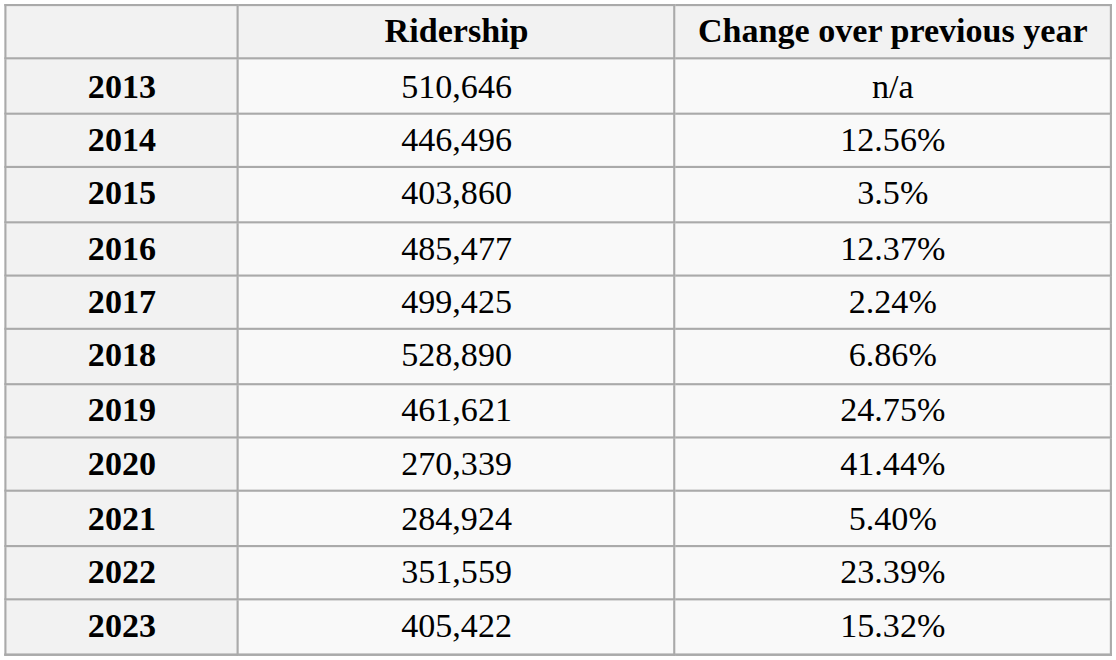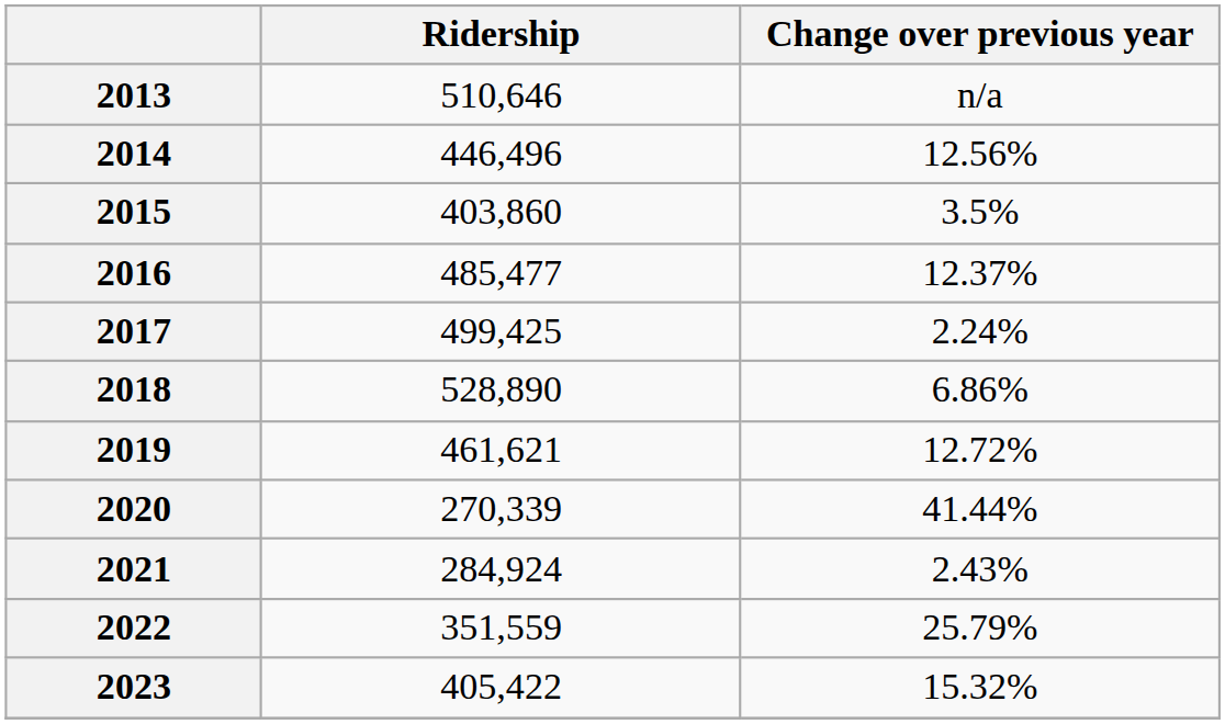2019 | Change over previous year: 24.75% -> 12.72%
2021 | Change over previous year: 5.40% -> 2.43%
2022 | Change over previous year: 23.39% -> 25.79%
